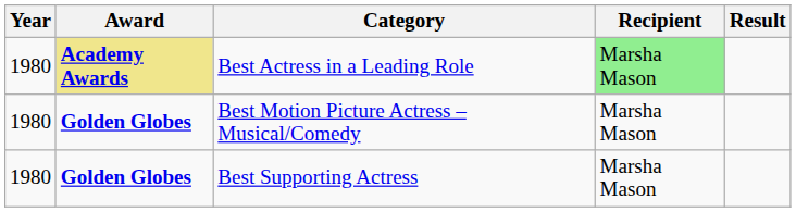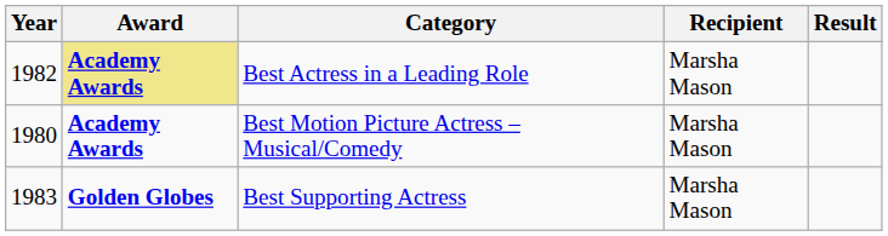Best Actress in a Leading Role | Year: 1980 -> 1982
Best Actress in a Leading Role | Recipient: lightgreen background -> no background
Best Motion Picture Actress – Musical/Comedy | Award: Golden Globes -> Academy Awards
Best Supporting Actress | Year: 1980 -> 1983
